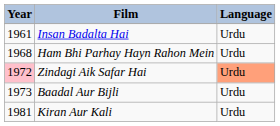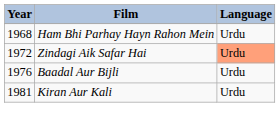- row: 1961 | Insan Badalta Hai | Urdu
Zindagi Aik Safar Hai | Year: pink background -> no background
Baadal Aur Bijli | Year: 1973 -> 1976
